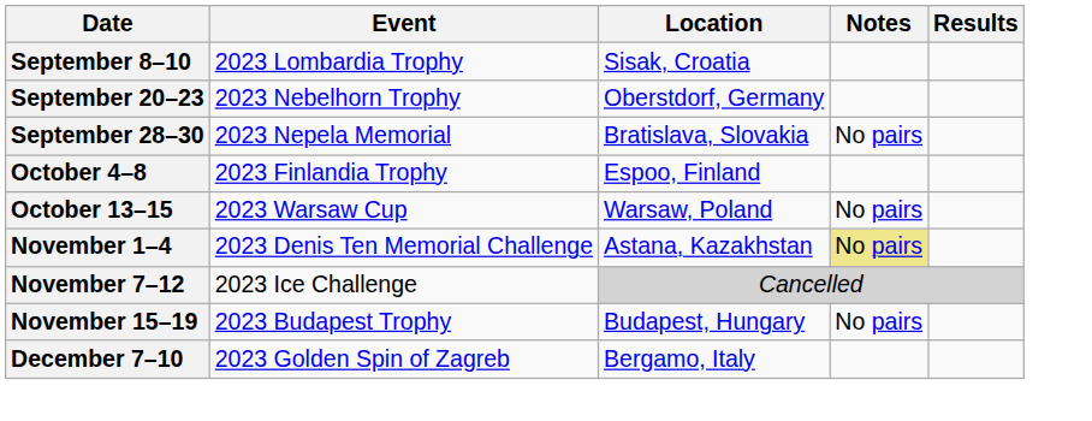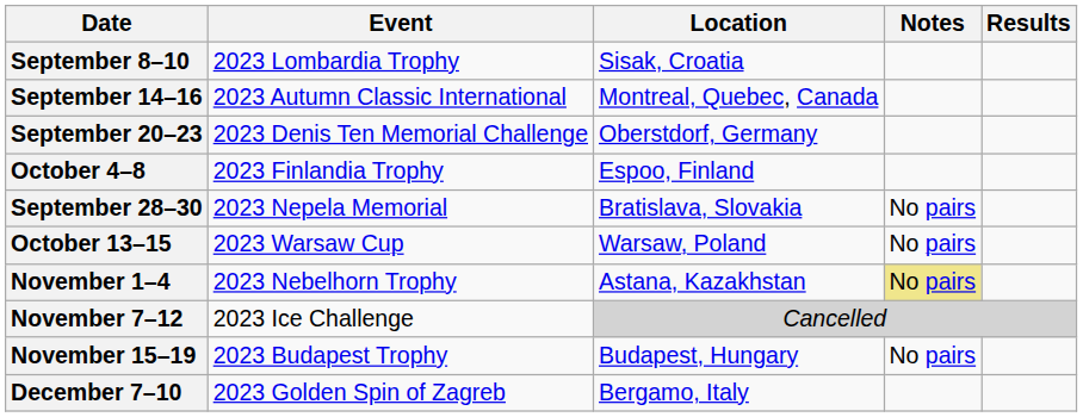+ row: September 14–16 | 2023 Autumn Classic International | Montreal, Quebec, Canada
September 20–23 | Event: 2023 Nebelhorn Trophy -> 2023 Denis Ten Memorial Challenge
rows swapped: September 28–30 <-> October 4–8
November 1–4 | Event: 2023 Denis Ten Memorial Challenge -> 2023 Nebelhorn Trophy
